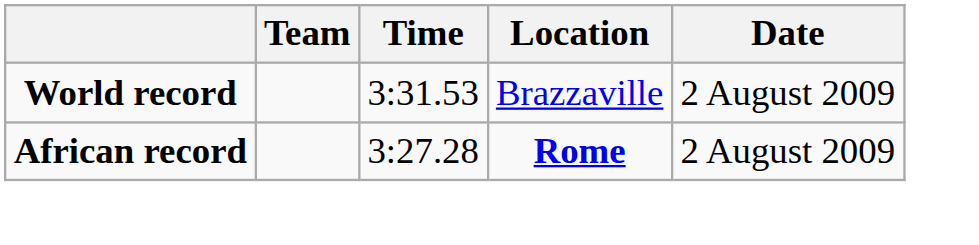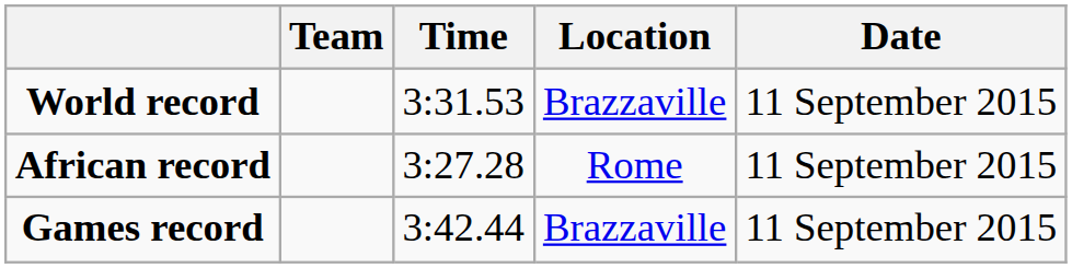World record | Date: 2 August 2009 -> 11 September 2015
African record | Location: bold -> normal
African record | Date: 2 August 2009 -> 11 September 2015
+ row: Games record | 3:42.44 | Brazzaville | 11 September 2015
